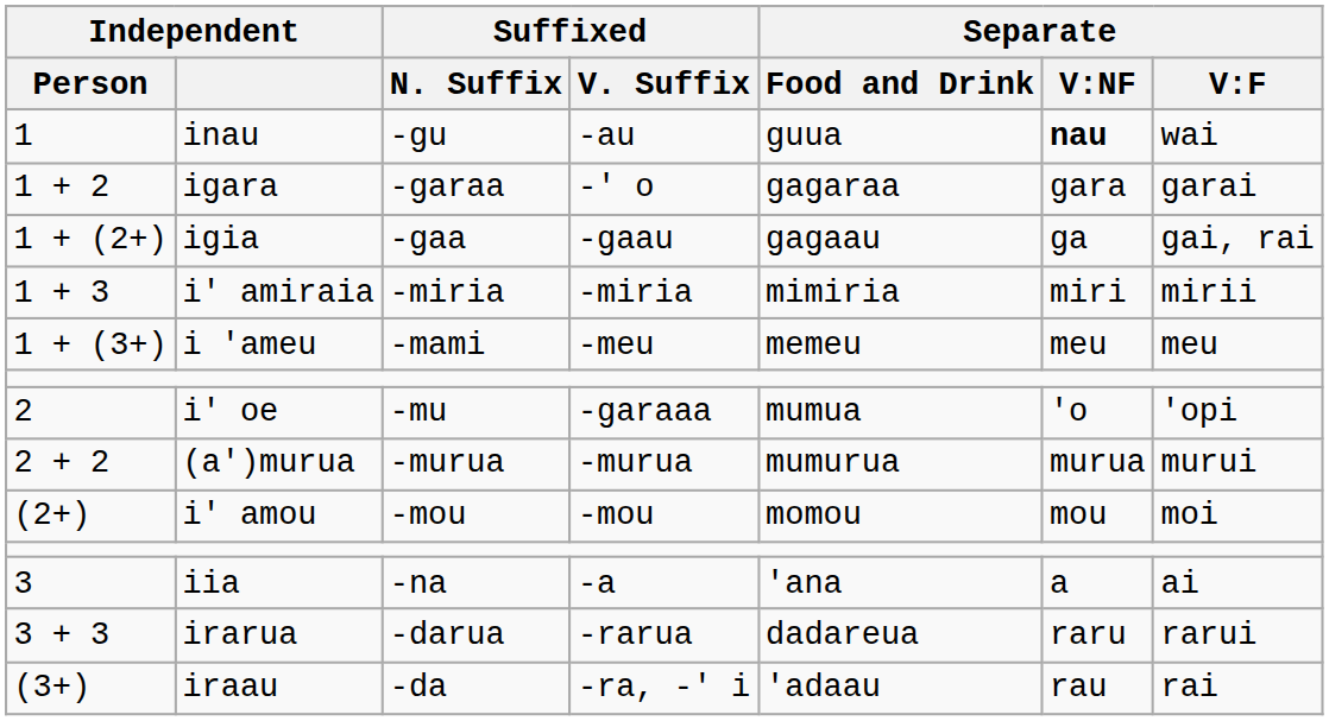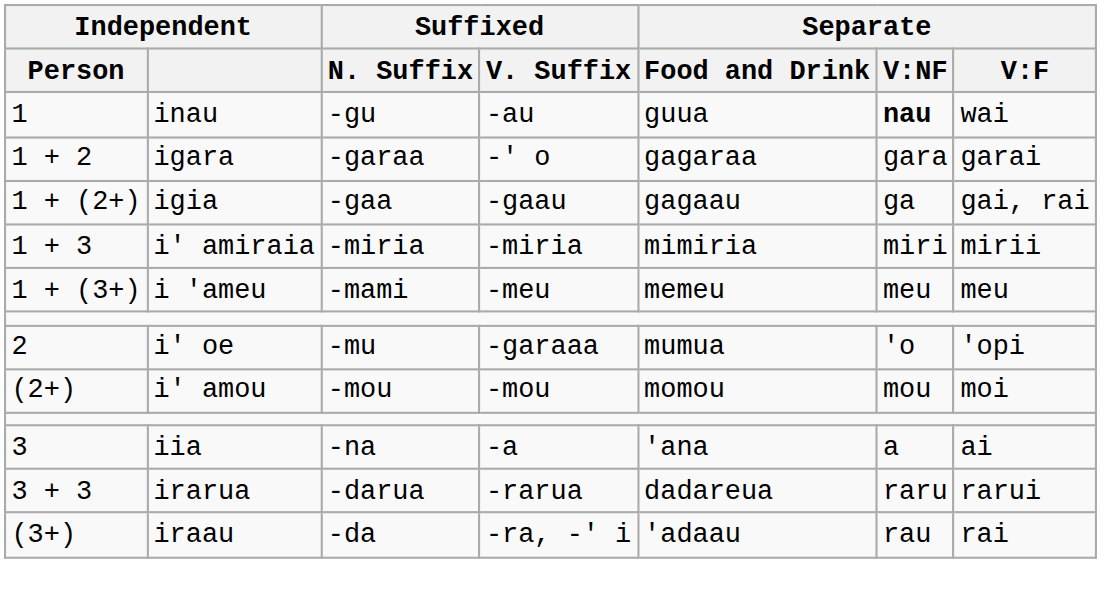- row: 2 + 2 | (a')murua | -murua | -murua | mumurua | murua | murui
